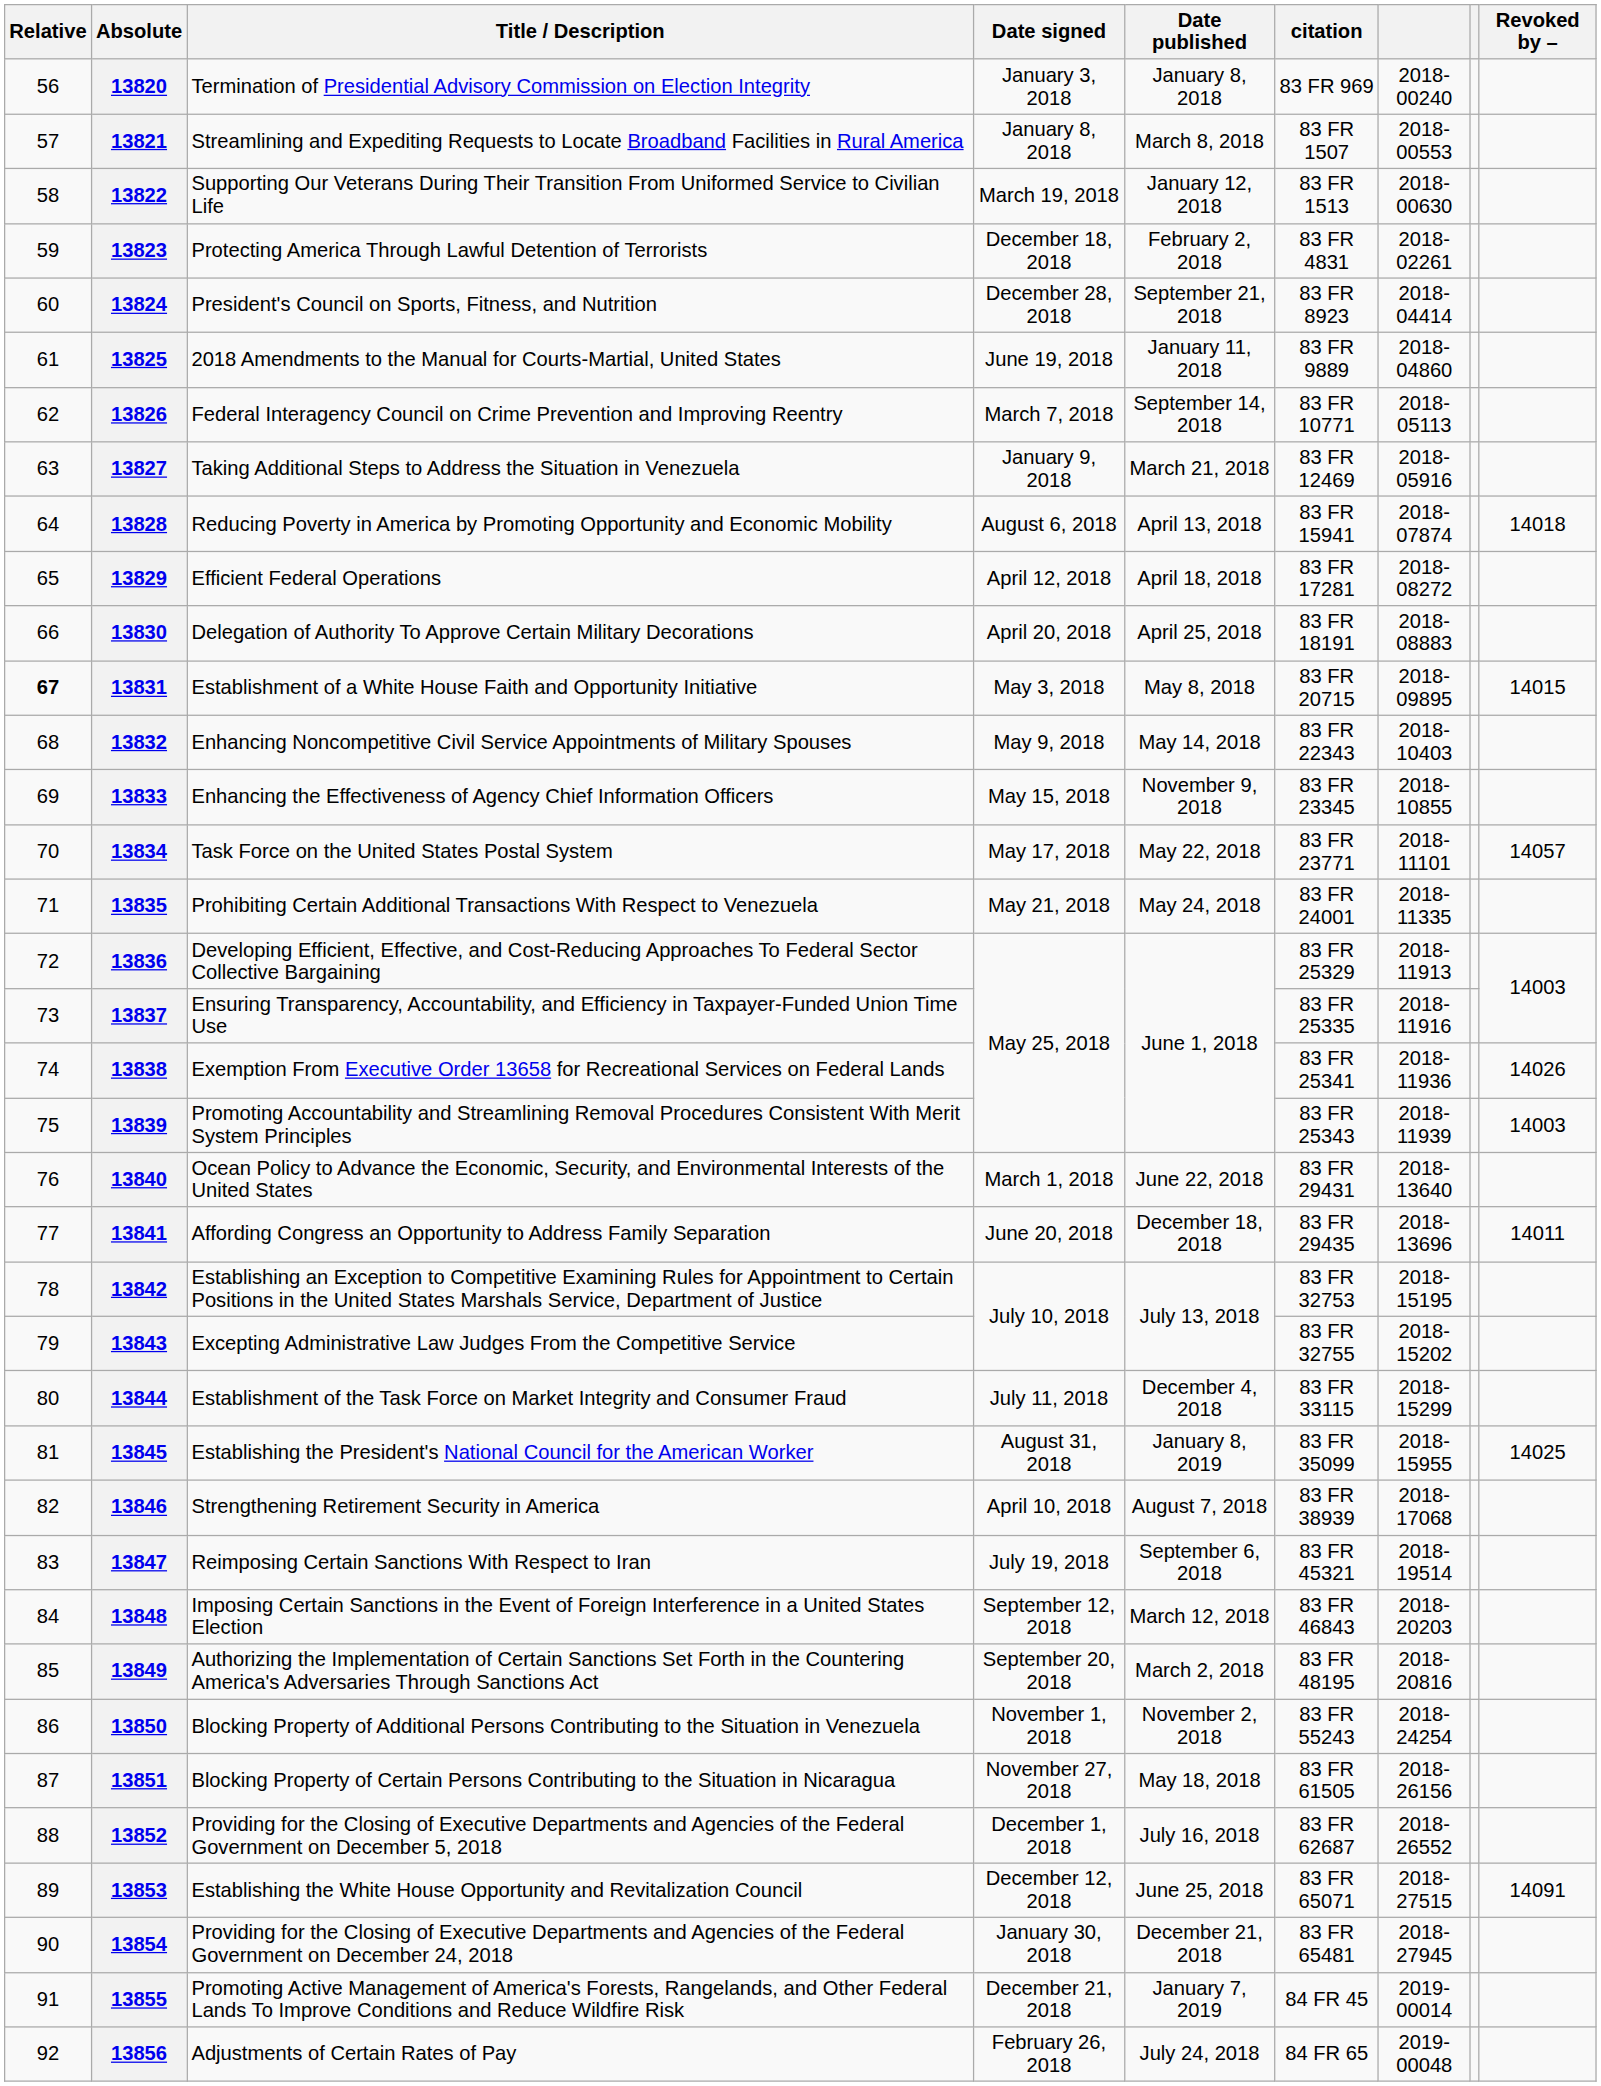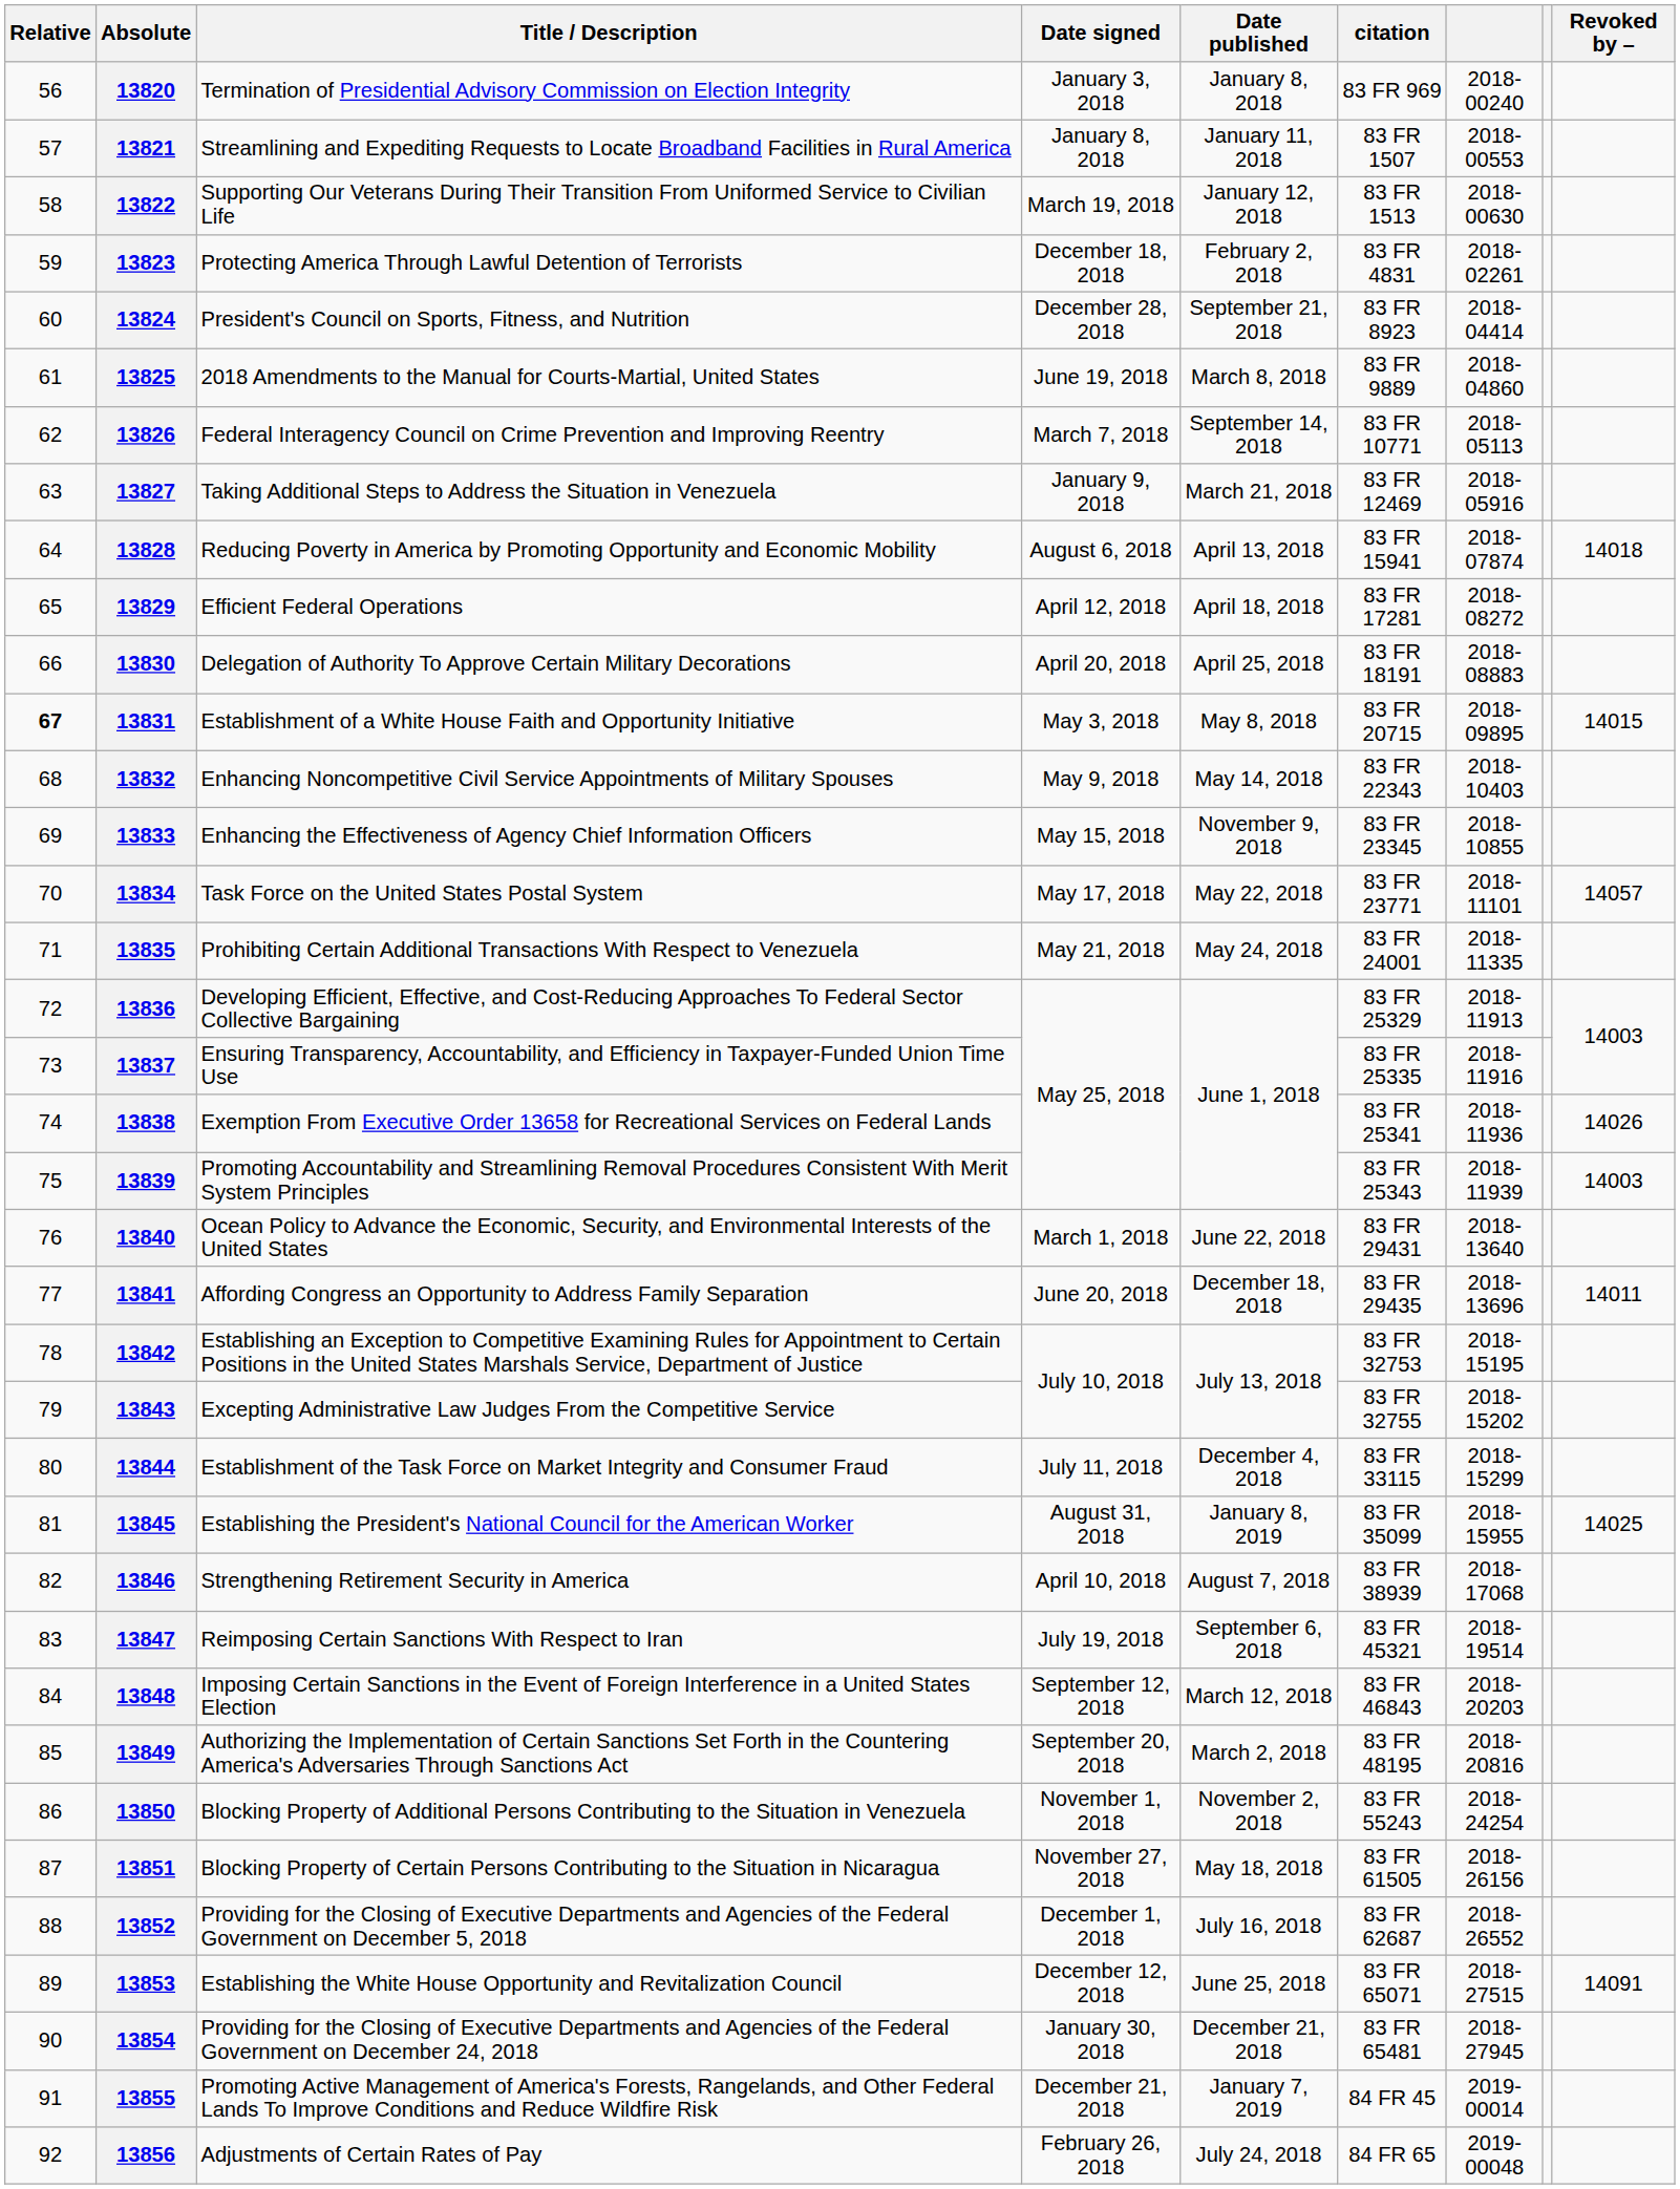13821 | Date published: March 8, 2018 -> January 11, 2018
13825 | Date published: January 11, 2018 -> March 8, 2018
